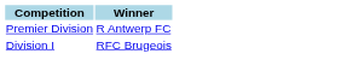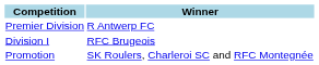+ row: Promotion | SK Roulers, Charleroi SC and RFC Montegnée
